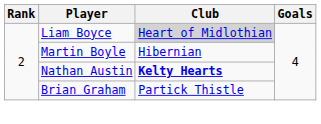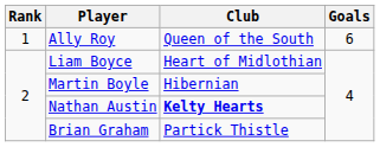+ row: 1 | Ally Roy | Queen of the South | 6
Liam Boyce | Club: lightgrey background -> no background
